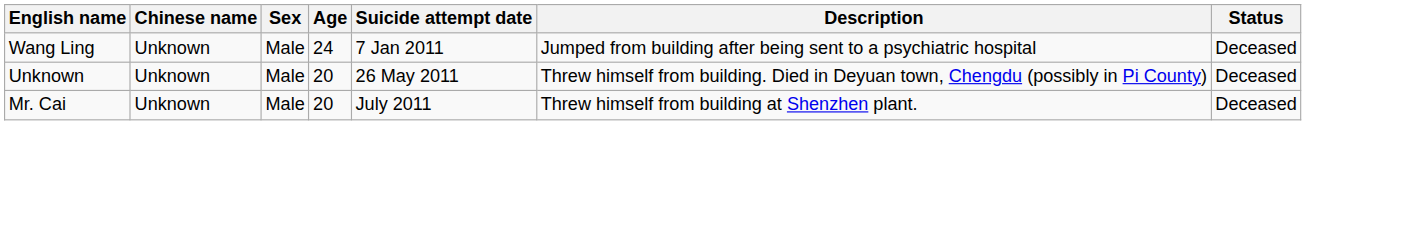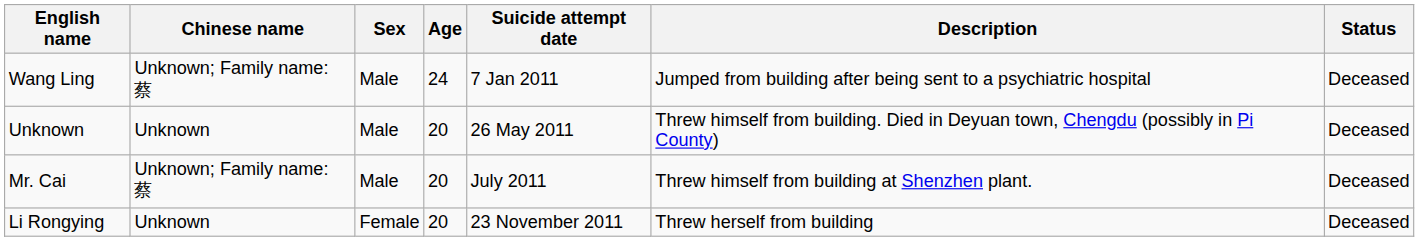Wang Ling | Chinese name: Unknown -> Unknown; Family name: 蔡
Mr. Cai | Chinese name: Unknown -> Unknown; Family name: 蔡
+ row: Li Rongying | Unknown | Female | 20 | 23 November 2011 | Threw herself from building | Deceased
